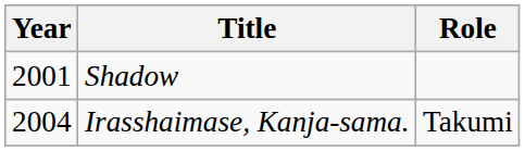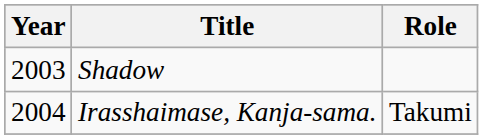Shadow | Year: 2001 -> 2003
